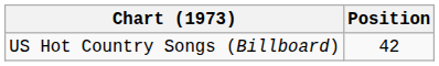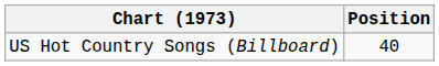US Hot Country Songs (Billboard) | Position: 42 -> 40
